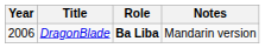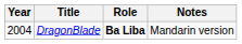DragonBlade | Year: 2006 -> 2004
